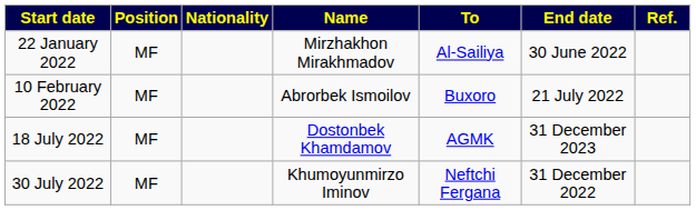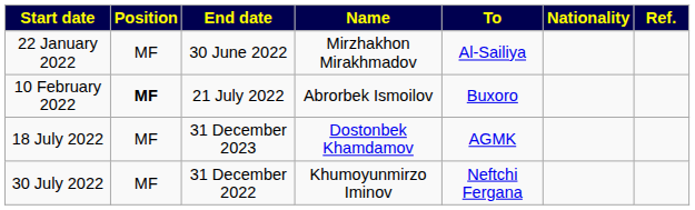columns swapped: Nationality <-> End date
10 February 2022 | Position: normal -> bold
